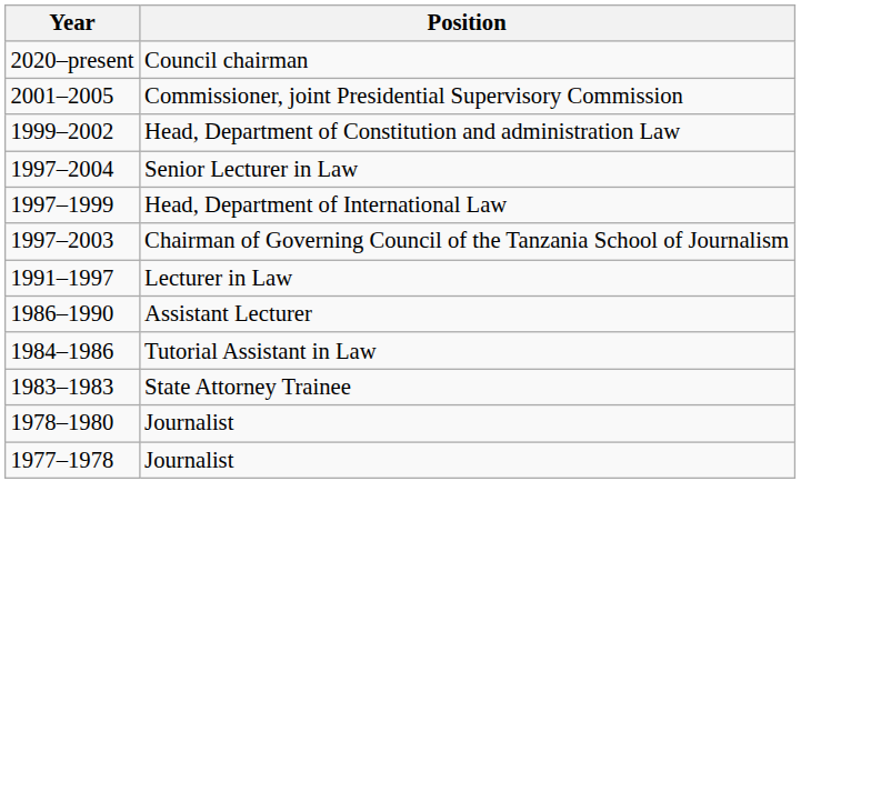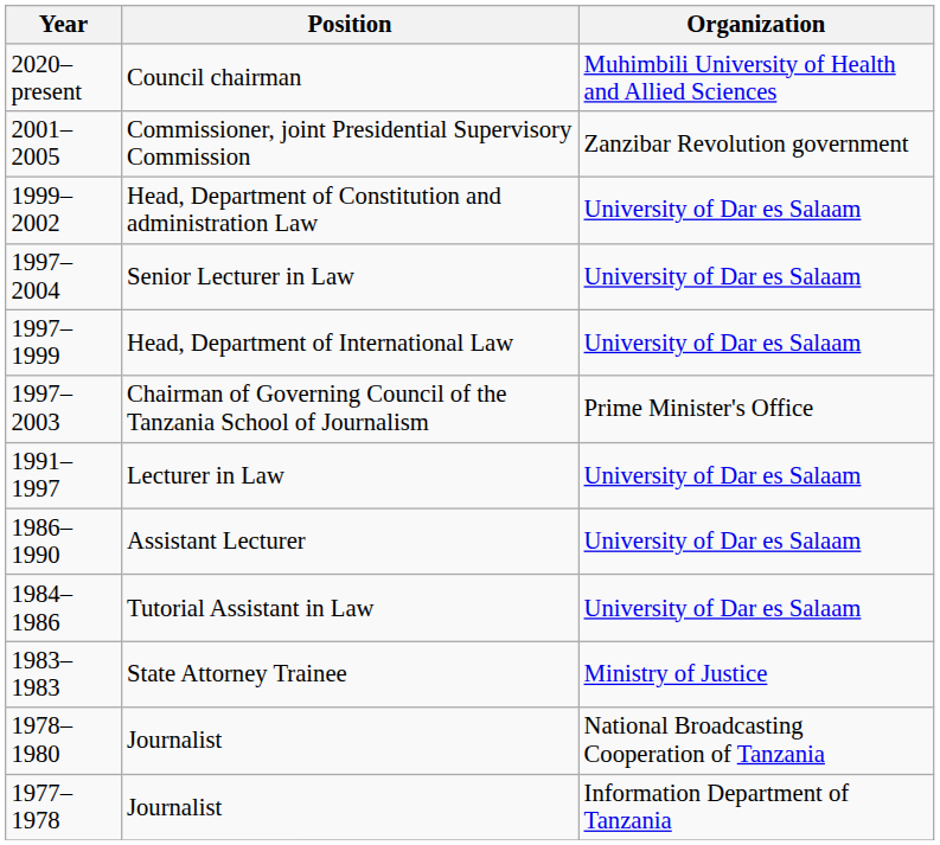+ column: Organization | Muhimbili University of Health and Allied Sciences | Zanzibar Revolution government | University of Dar es Salaam | University of Dar es Salaam | University of Dar es Salaam | Prime Minister's Office | University of Dar es Salaam | University of Dar es Salaam | University of Dar es Salaam | Ministry of Justice | National Broadcasting Cooperation of Tanzania | Information Department of Tanzania
